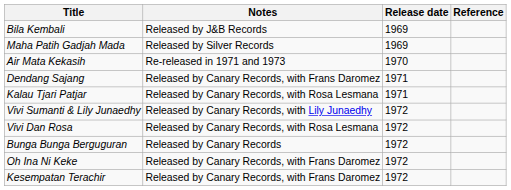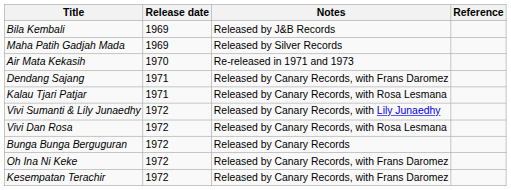columns swapped: Release date <-> Notes
